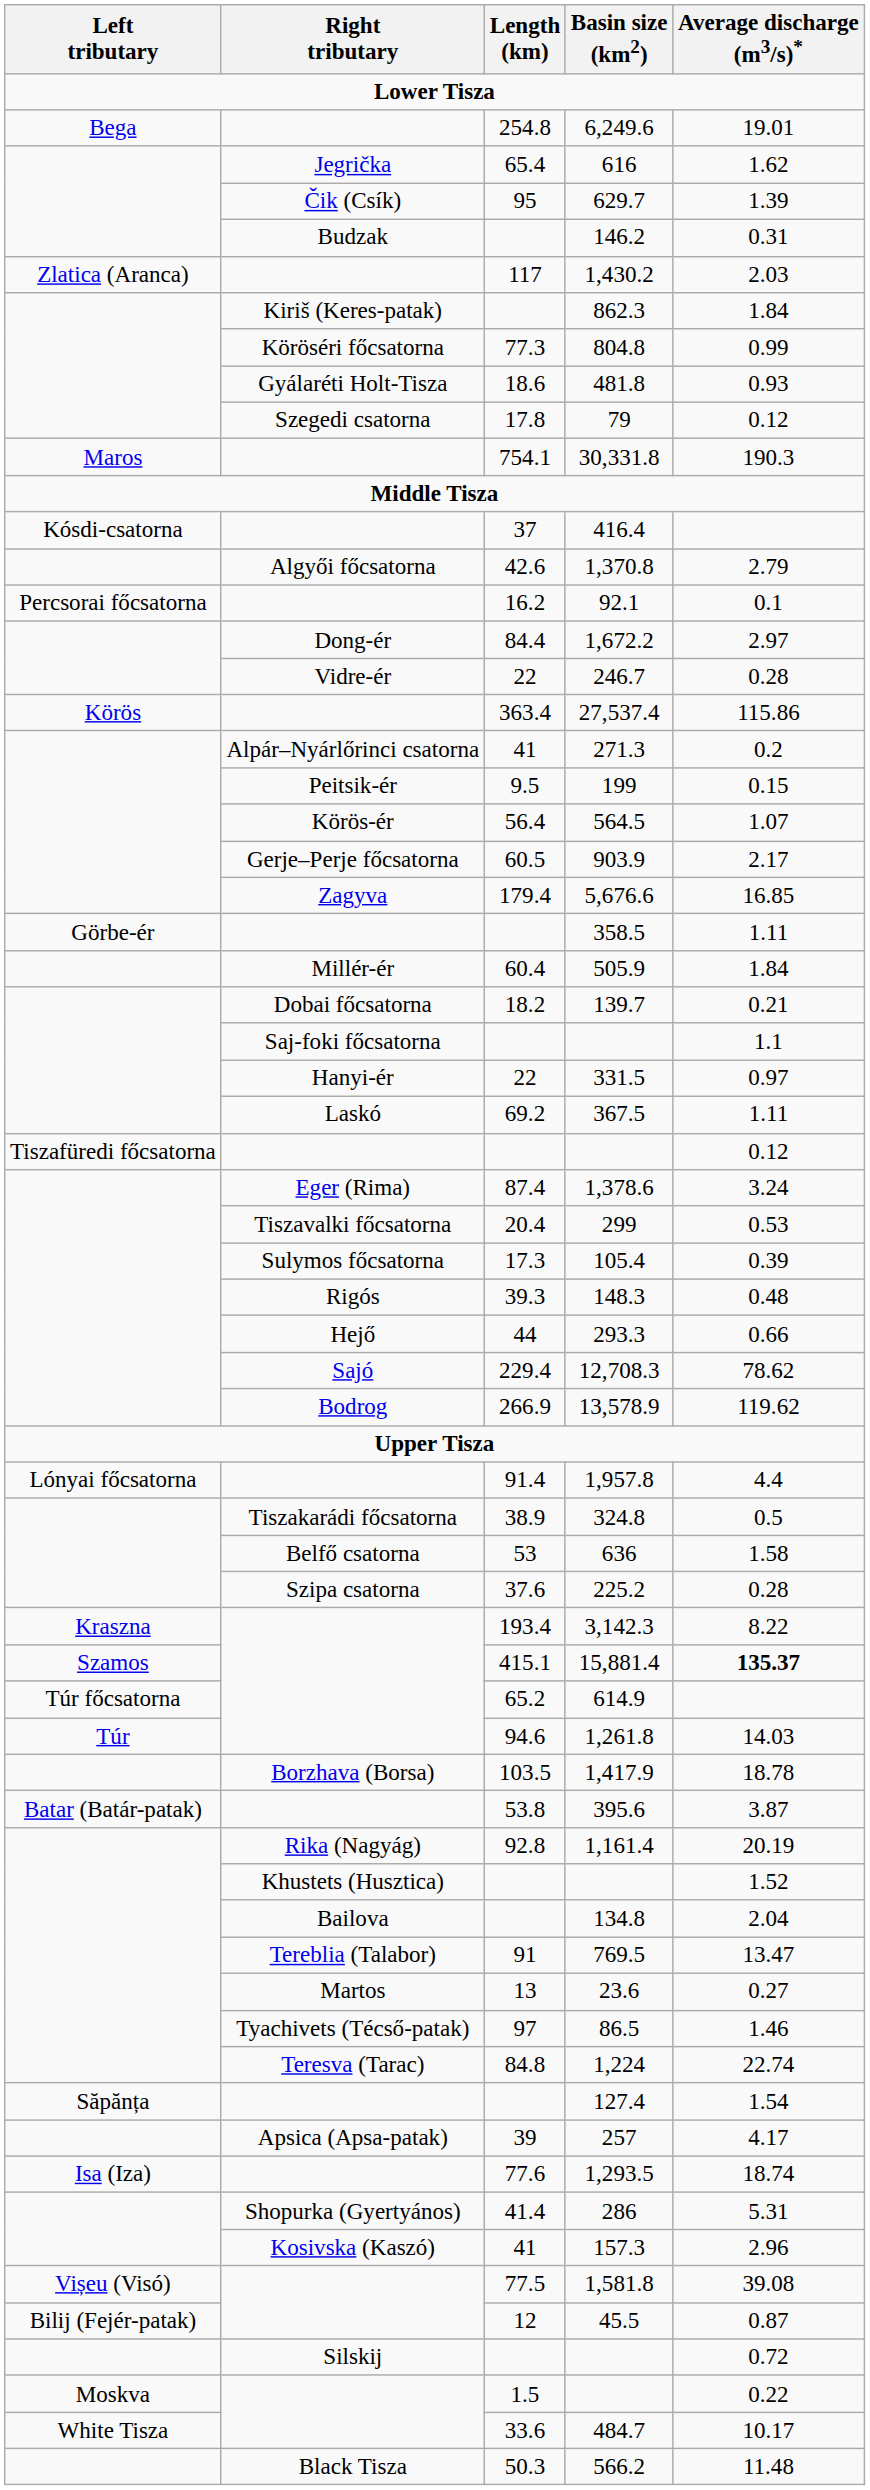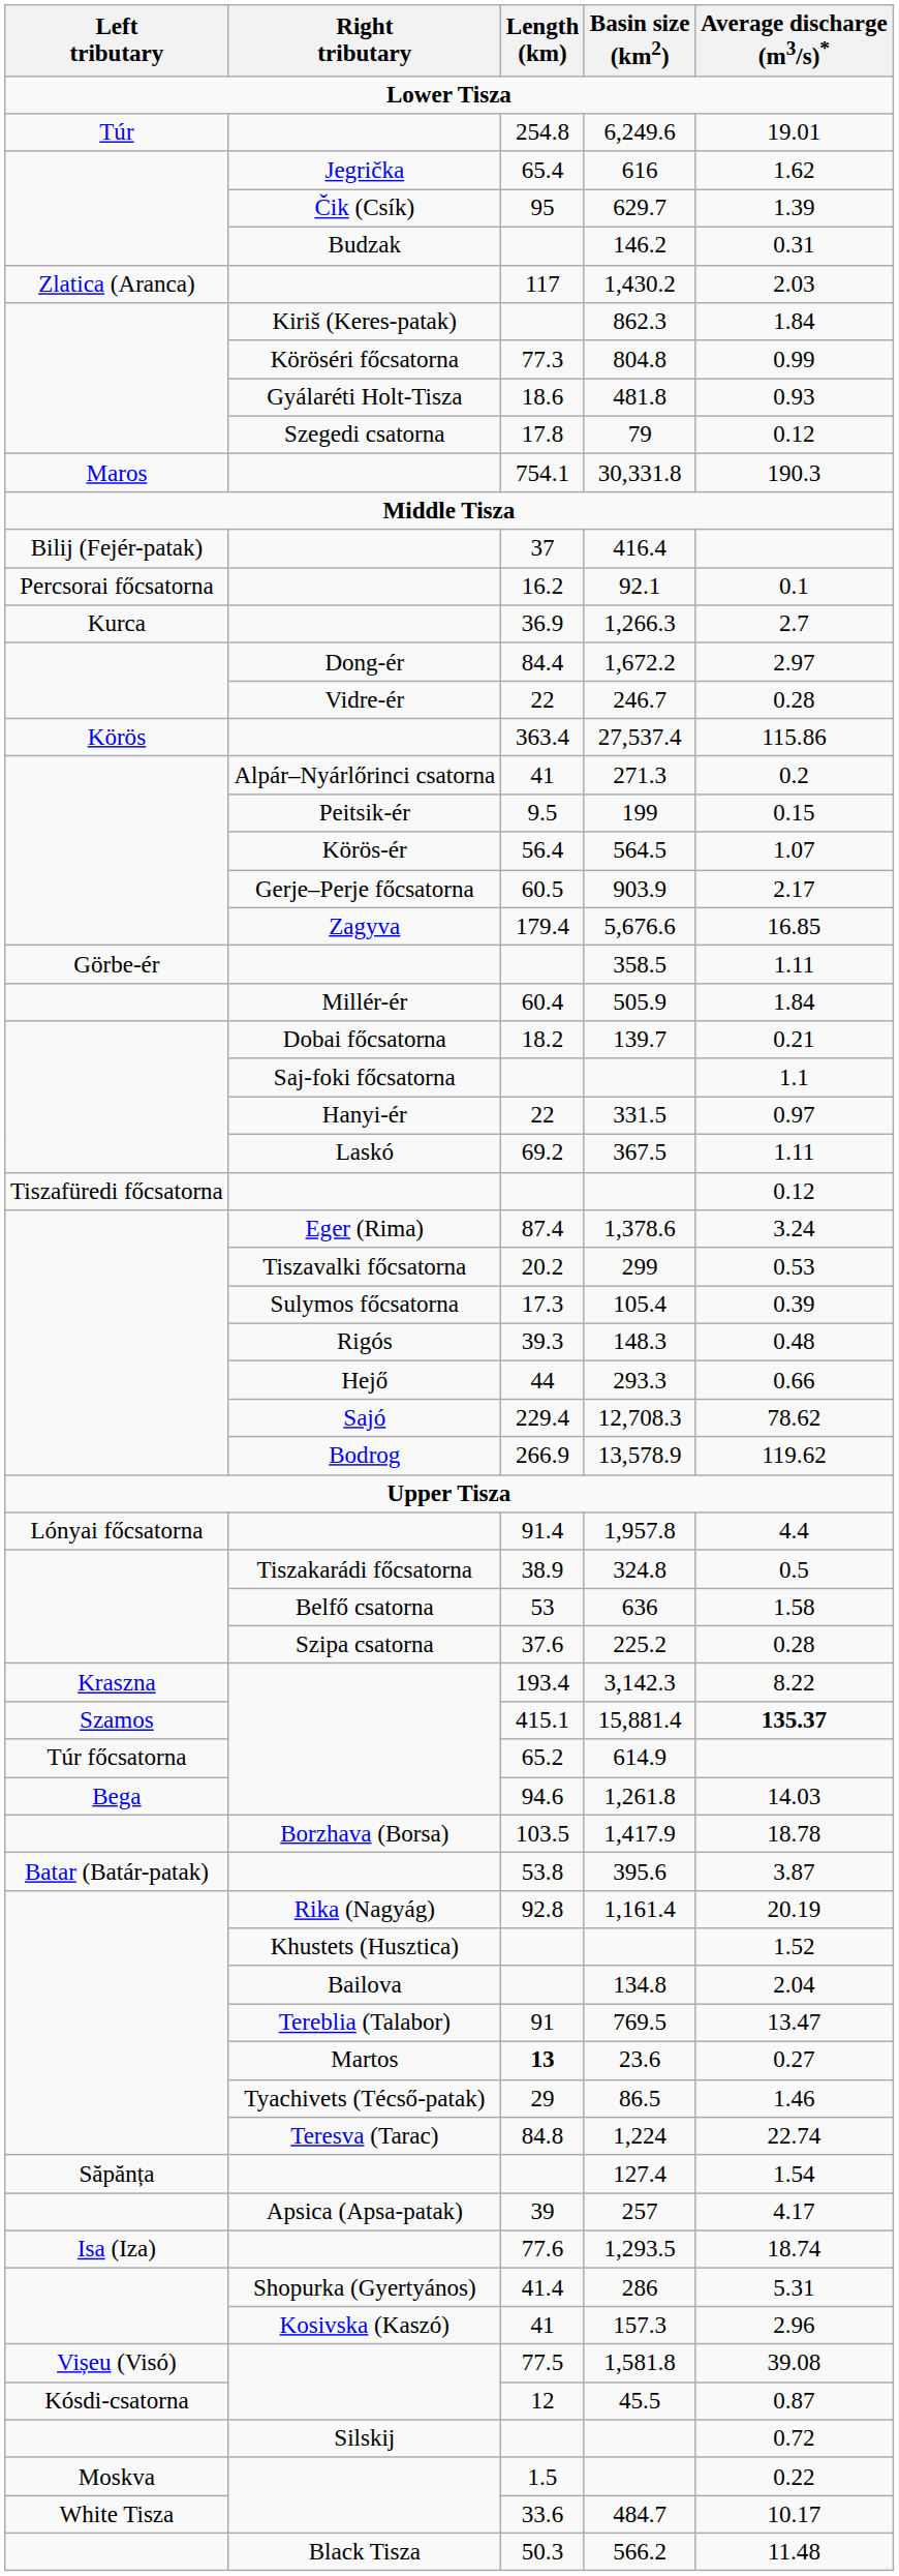6,249.6 | Left tributary: Bega -> Túr
416.4 | Left tributary: Kósdi-csatorna -> Bilij (Fejér-patak)
- row: Algyői főcsatorna | 42.6 | 1,370.8 | 2.79
+ row: Kurca | 36.9 | 1,266.3 | 2.7
299 | Length (km): 20.4 -> 20.2
1,261.8 | Left tributary: Túr -> Bega
23.6 | Length (km): normal -> bold
86.5 | Length (km): 97 -> 29
45.5 | Left tributary: Bilij (Fejér-patak) -> Kósdi-csatorna
